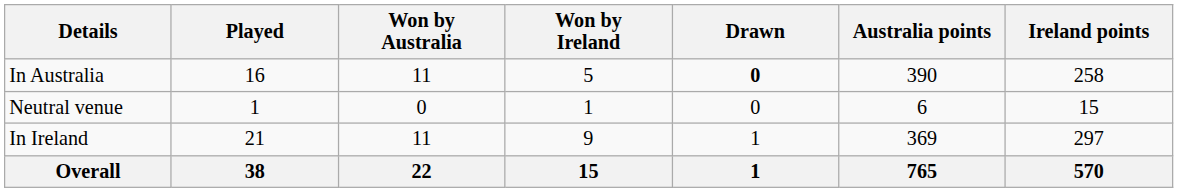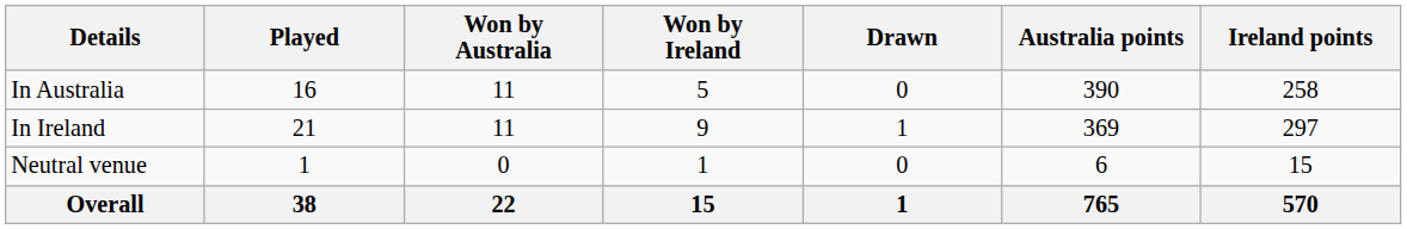In Australia | Drawn: bold -> normal
rows swapped: In Ireland <-> Neutral venue
